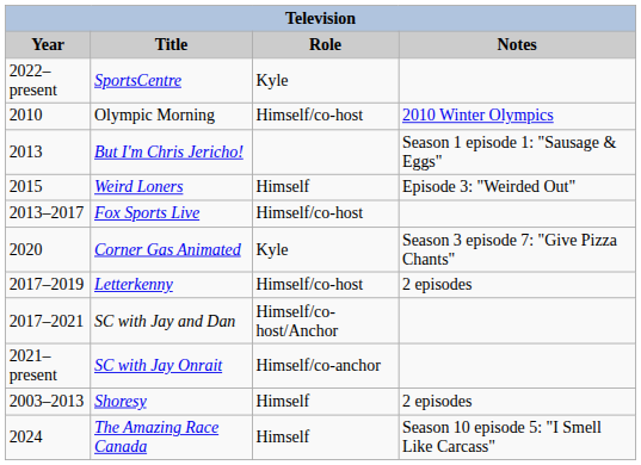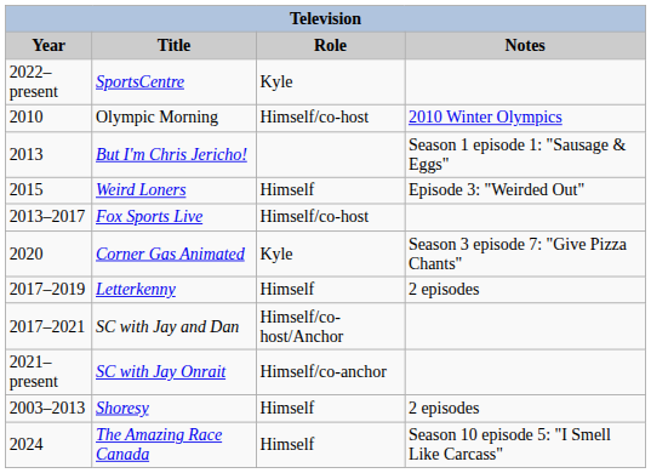Letterkenny | Role: Himself/co-host -> Himself
